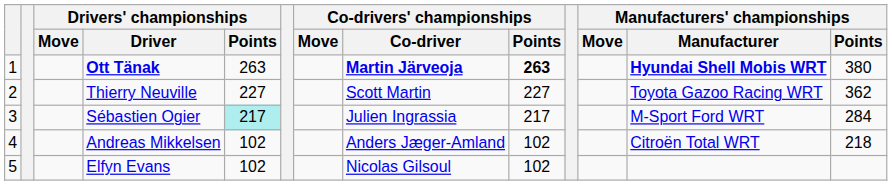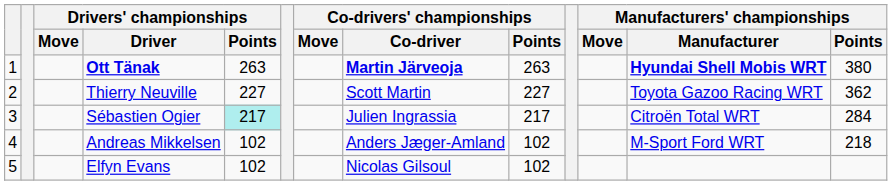Ott Tänak | Co-drivers' championships / Points: bold -> normal
Sébastien Ogier | Manufacturers' championships / Manufacturer: M-Sport Ford WRT -> Citroën Total WRT
Andreas Mikkelsen | Manufacturers' championships / Manufacturer: Citroën Total WRT -> M-Sport Ford WRT
